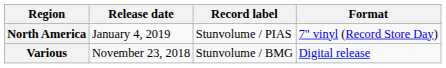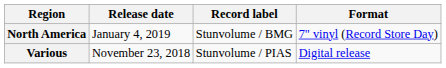North America | Record label: Stunvolume / PIAS -> Stunvolume / BMG
Various | Record label: Stunvolume / BMG -> Stunvolume / PIAS
